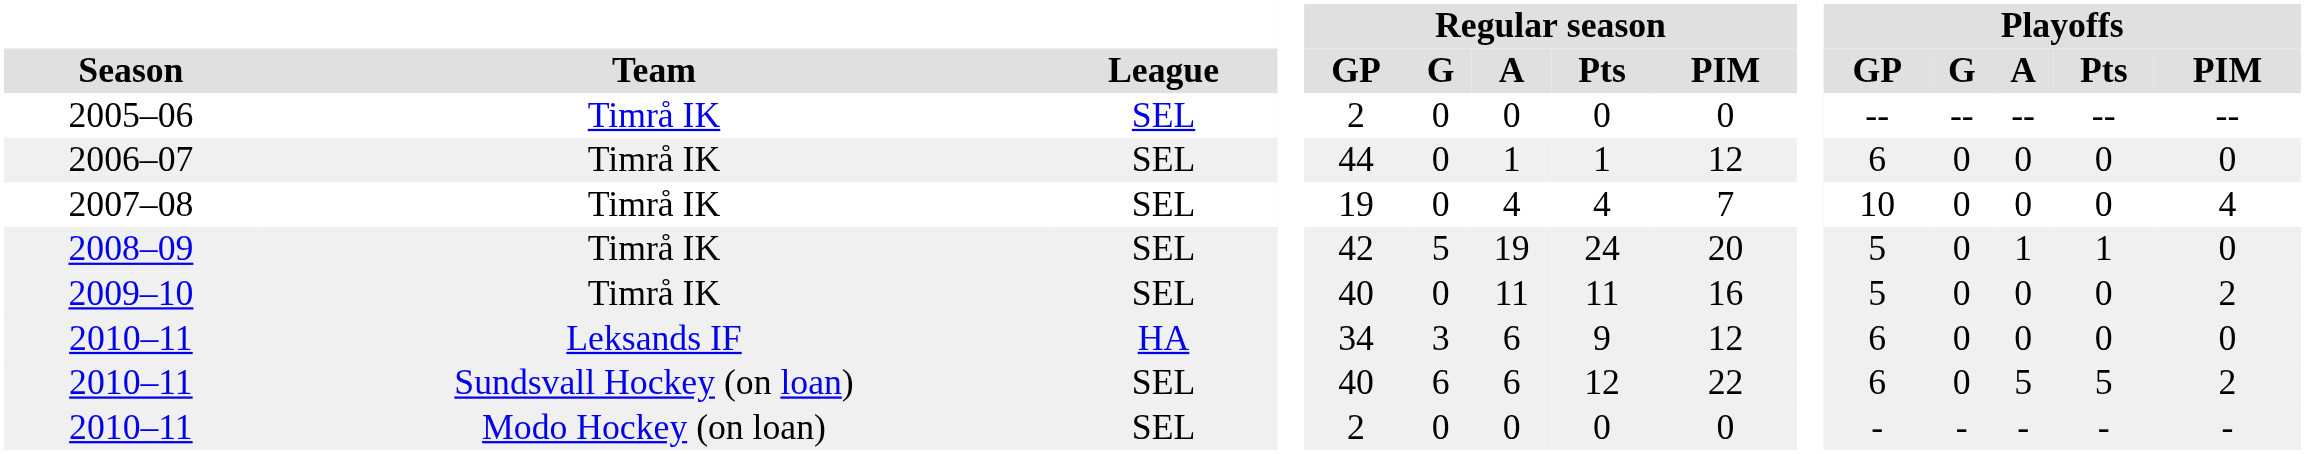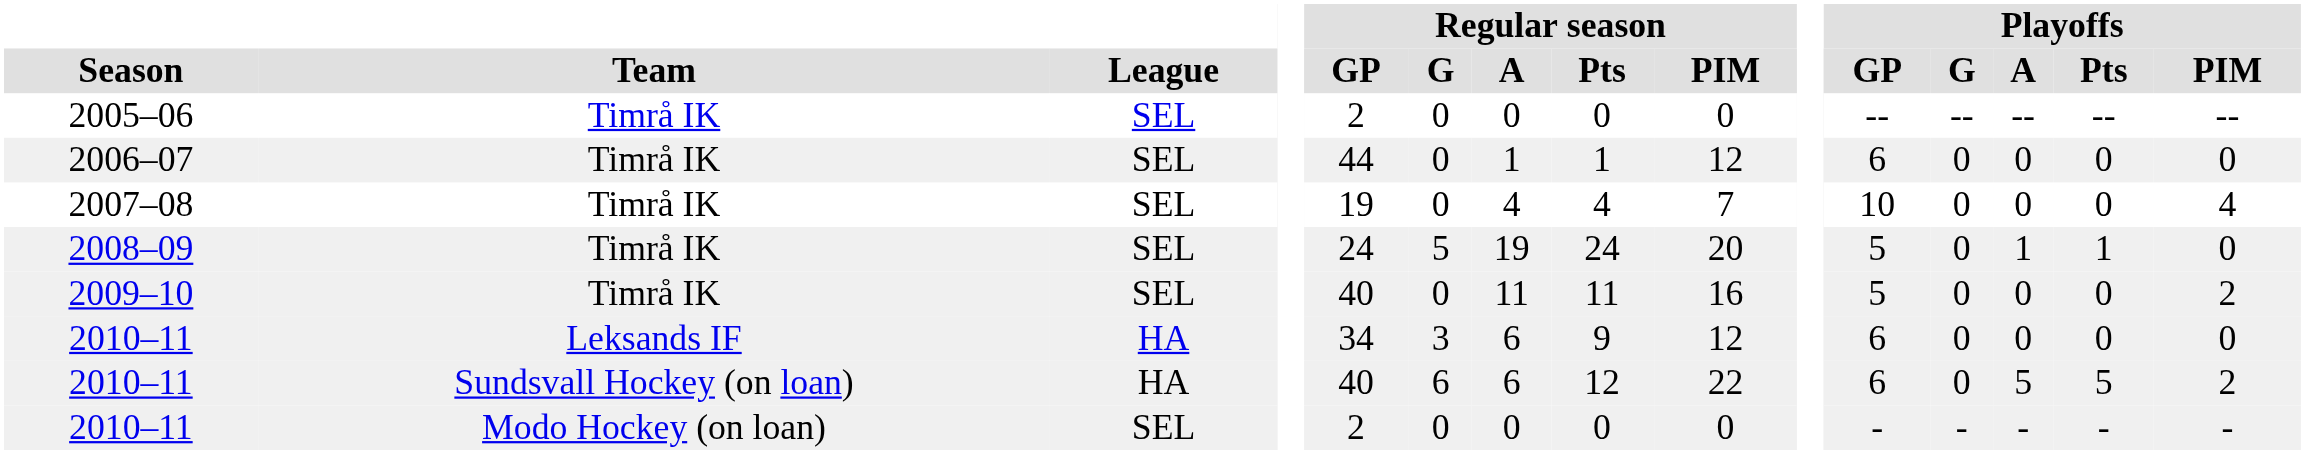2008–09 | Regular season / GP: 42 -> 24
2010–11 / Sundsvall Hockey (on loan) | League: SEL -> HA
